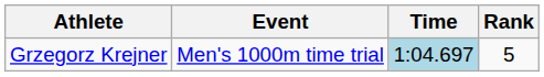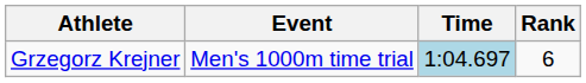Grzegorz Krejner | Rank: 5 -> 6
